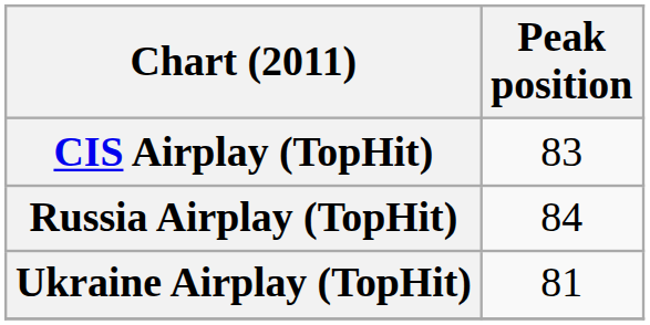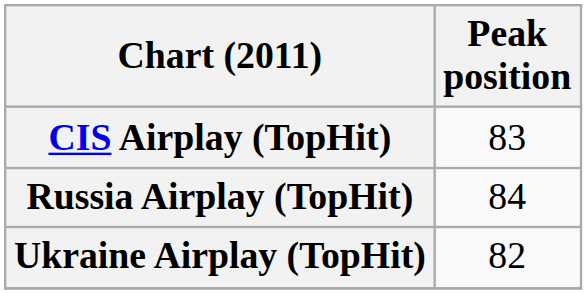Ukraine Airplay (TopHit) | Peak position: 81 -> 82
